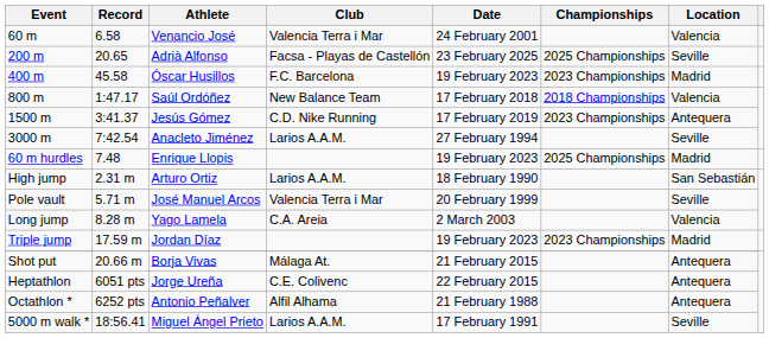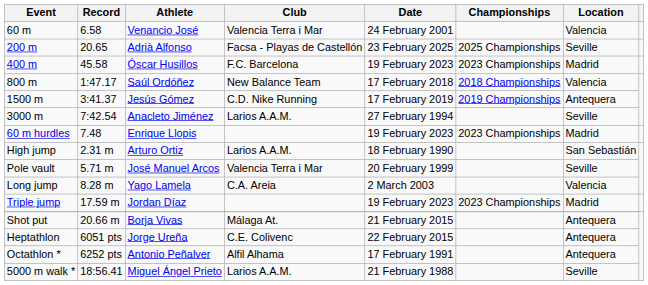1500 m | Championships: 2023 Championships -> 2019 Championships
60 m hurdles | Championships: 2025 Championships -> 2023 Championships
Octathlon * | Date: 21 February 1988 -> 17 February 1991
5000 m walk * | Date: 17 February 1991 -> 21 February 1988
